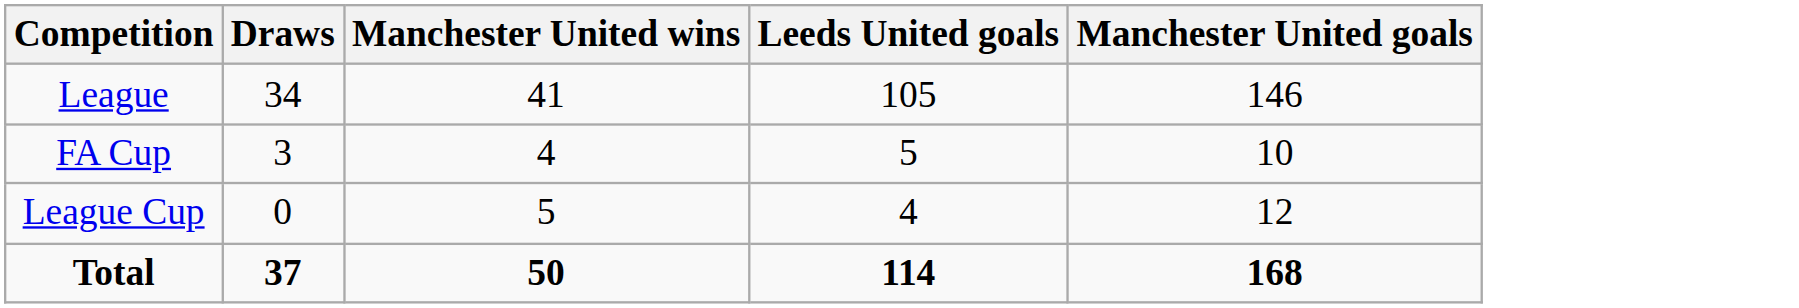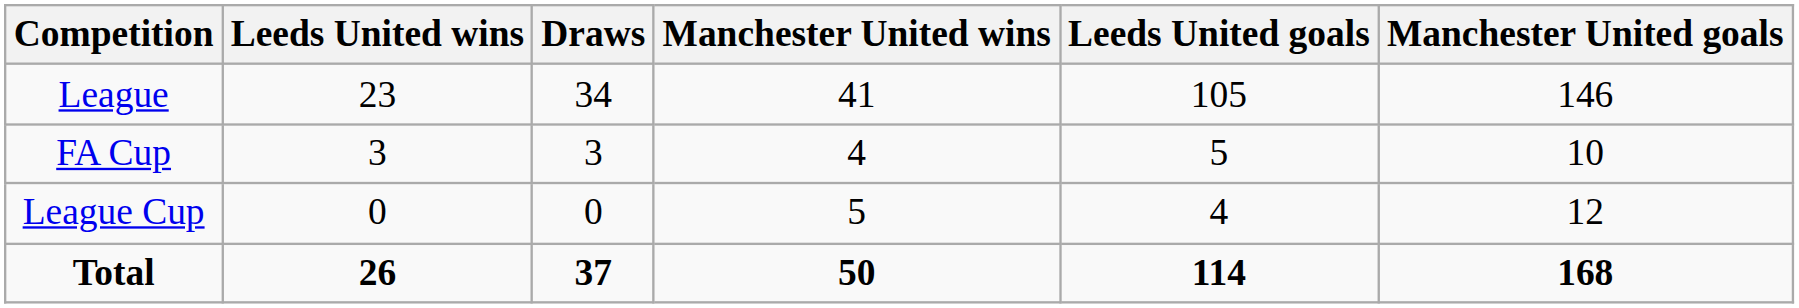+ column: Leeds United wins | 23 | 3 | 0 | 26
